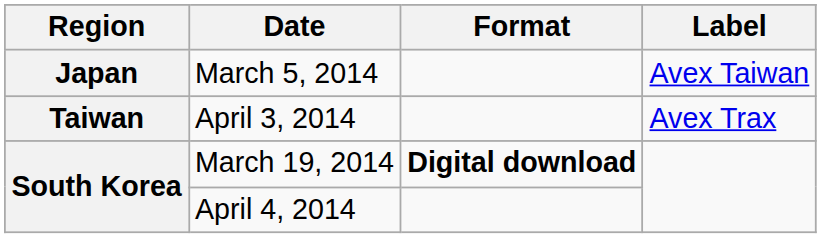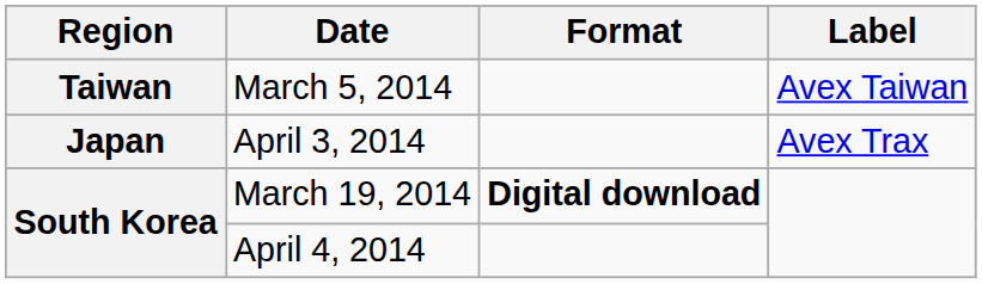March 5, 2014 | Region: Japan -> Taiwan
April 3, 2014 | Region: Taiwan -> Japan
